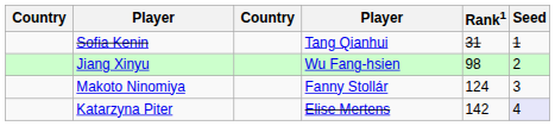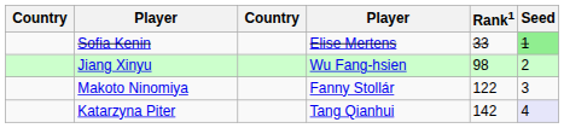Sofia Kenin | column 4: Tang Qianhui -> Elise Mertens
Sofia Kenin | Rank1: 31 -> 33
Sofia Kenin | Seed: no background -> lightgreen background
Makoto Ninomiya | Rank1: 124 -> 122
Katarzyna Piter | column 4: Elise Mertens -> Tang Qianhui
